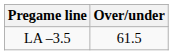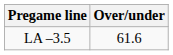LA –3.5 | Over/under: 61.5 -> 61.6
